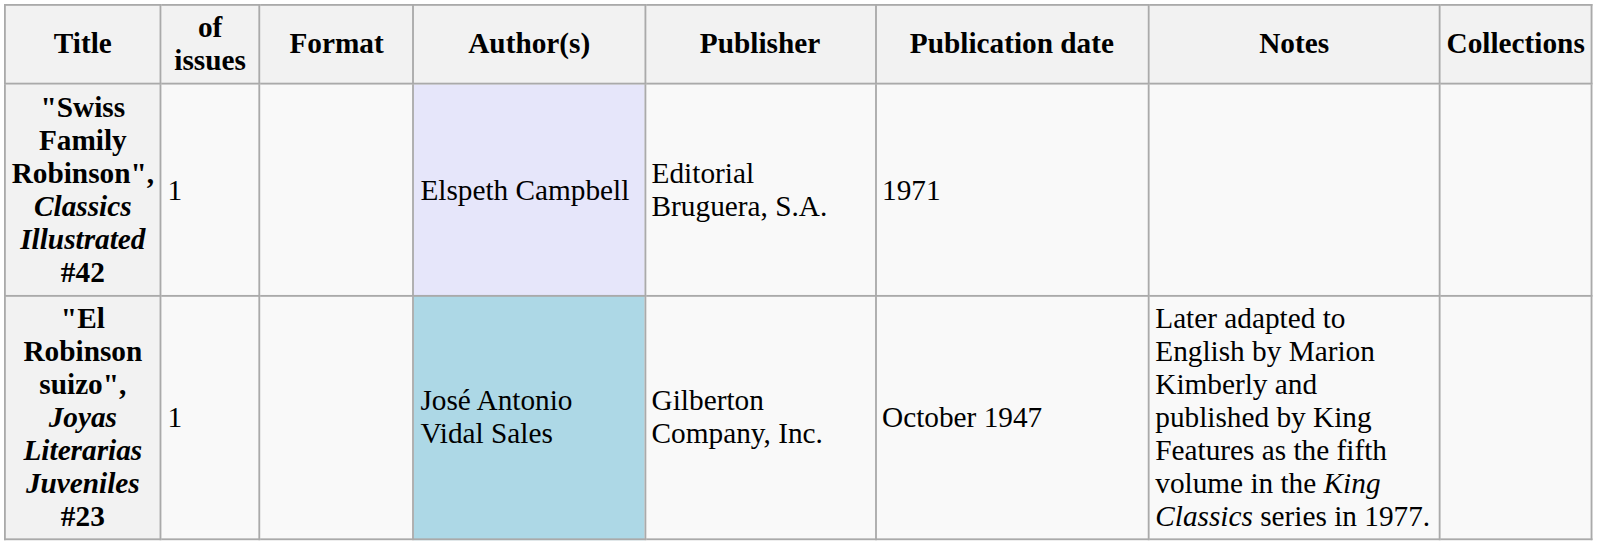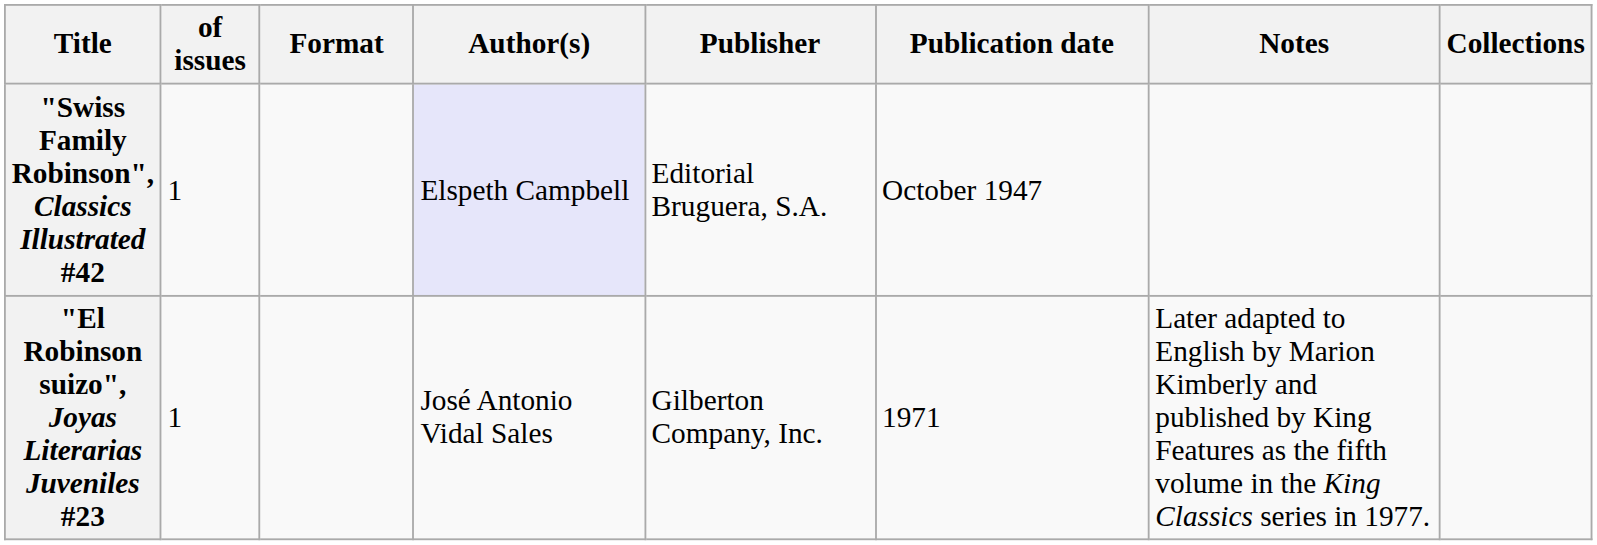"Swiss Family Robinson", Classics Illustrated #42 | Publication date: 1971 -> October 1947
"El Robinson suizo", Joyas Literarias Juveniles #23 | Author(s): lightblue background -> no background
"El Robinson suizo", Joyas Literarias Juveniles #23 | Publication date: October 1947 -> 1971
